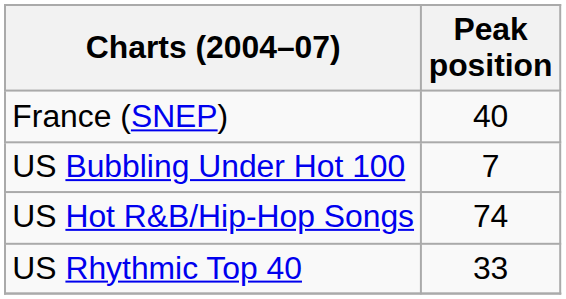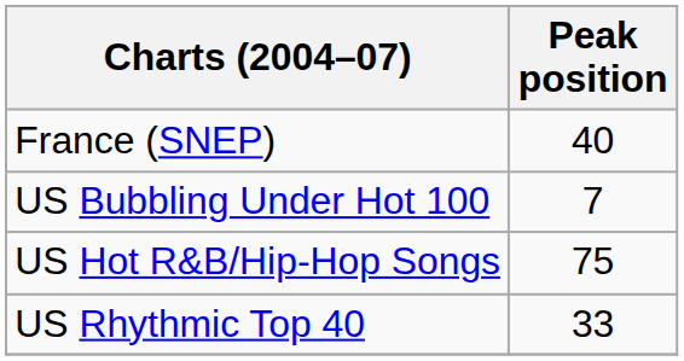US Hot R&B/Hip-Hop Songs | Peak position: 74 -> 75
